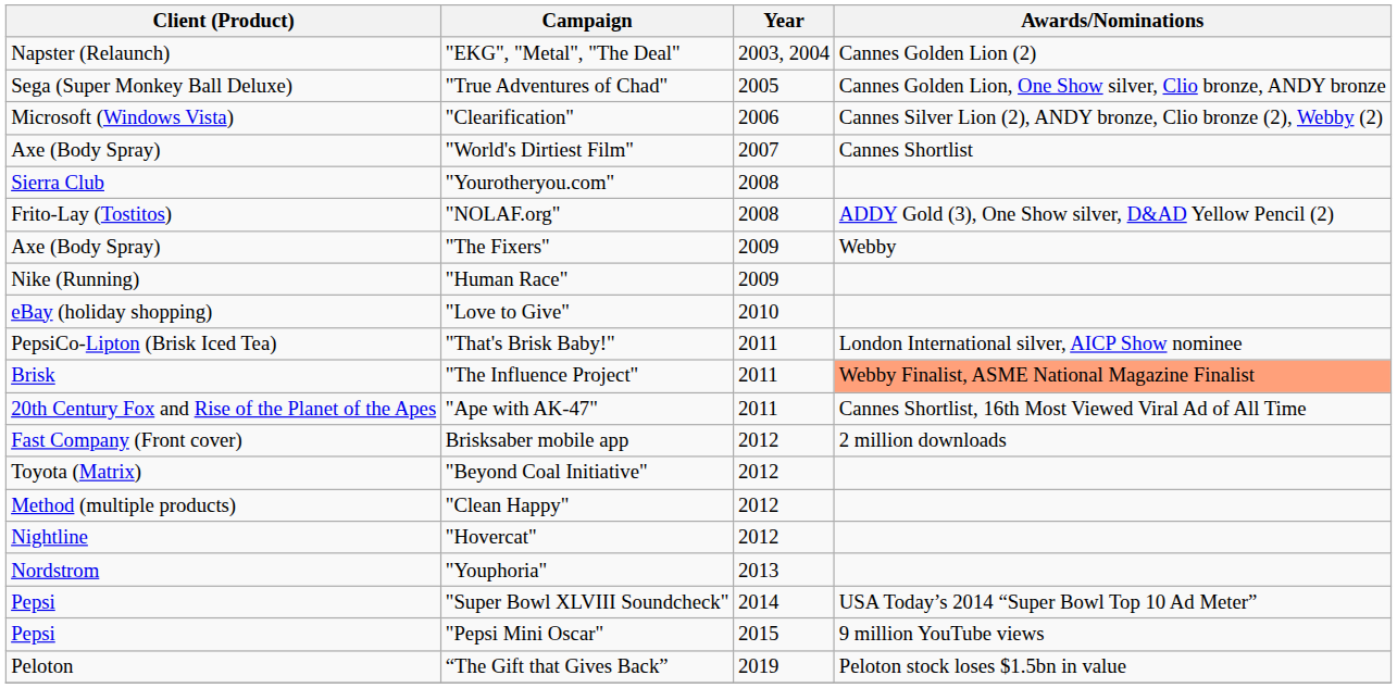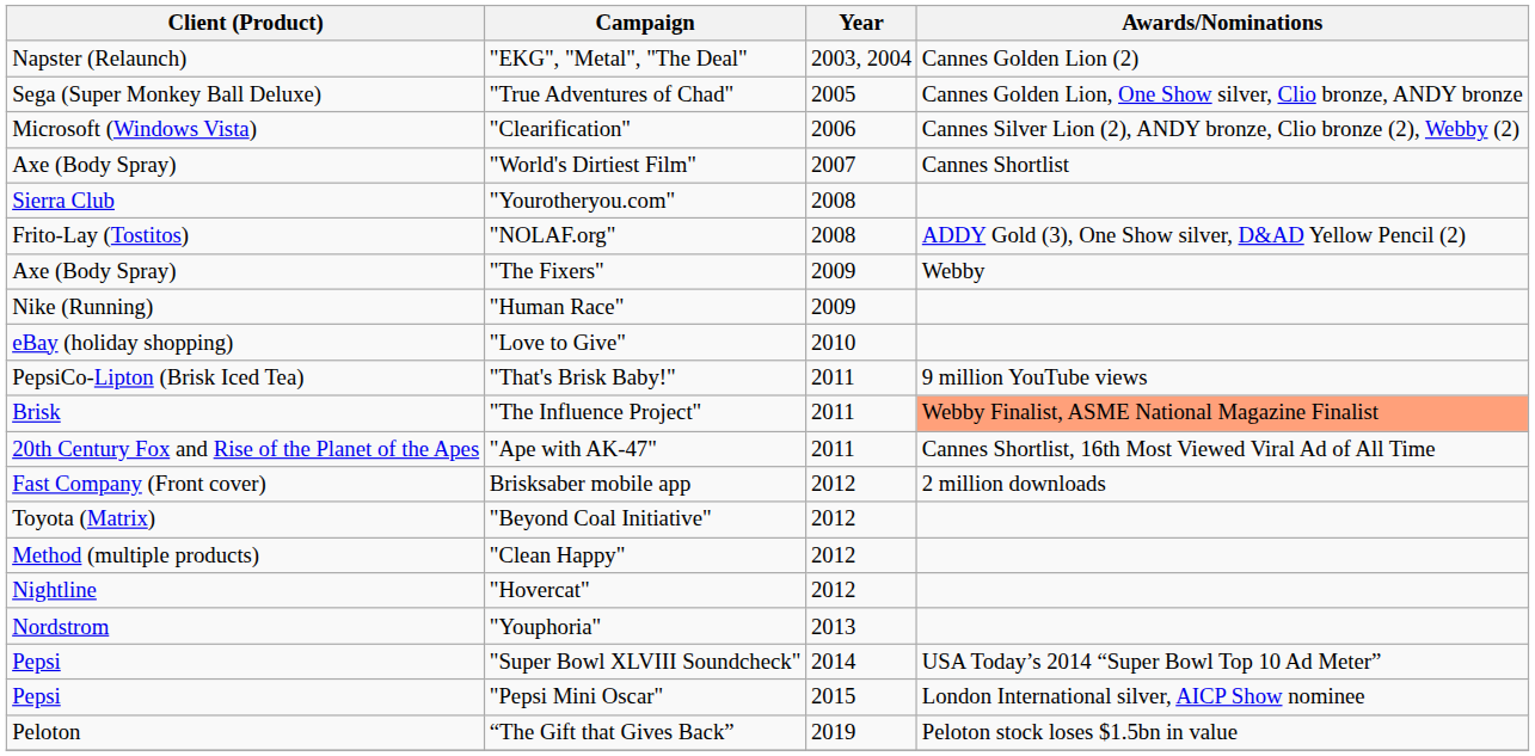"That's Brisk Baby!" | Awards/Nominations: London International silver, AICP Show nominee -> 9 million YouTube views
"Pepsi Mini Oscar" | Awards/Nominations: 9 million YouTube views -> London International silver, AICP Show nominee
